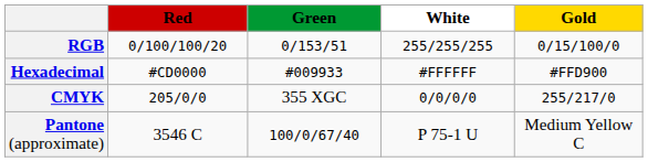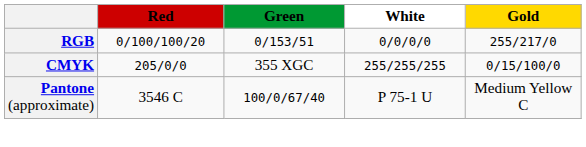RGB | White: 255/255/255 -> 0/0/0/0
RGB | Gold: 0/15/100/0 -> 255/217/0
- row: Hexadecimal | #CD0000 | #009933 | #FFFFFF | #FFD900
CMYK | White: 0/0/0/0 -> 255/255/255
CMYK | Gold: 255/217/0 -> 0/15/100/0
